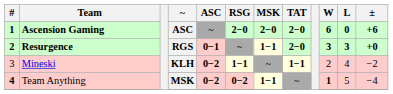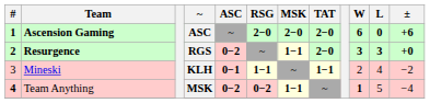Resurgence | ASC: 0−1 -> 0−2
Mineski | ASC: 0−2 -> 0−1
